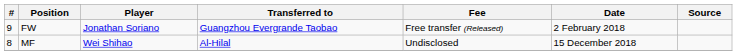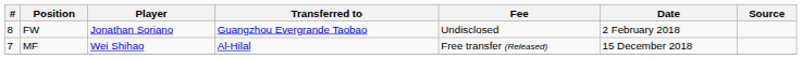FW | #: 9 -> 8
FW | Fee: Free transfer (Released) -> Undisclosed
MF | #: 8 -> 7
MF | Fee: Undisclosed -> Free transfer (Released)
